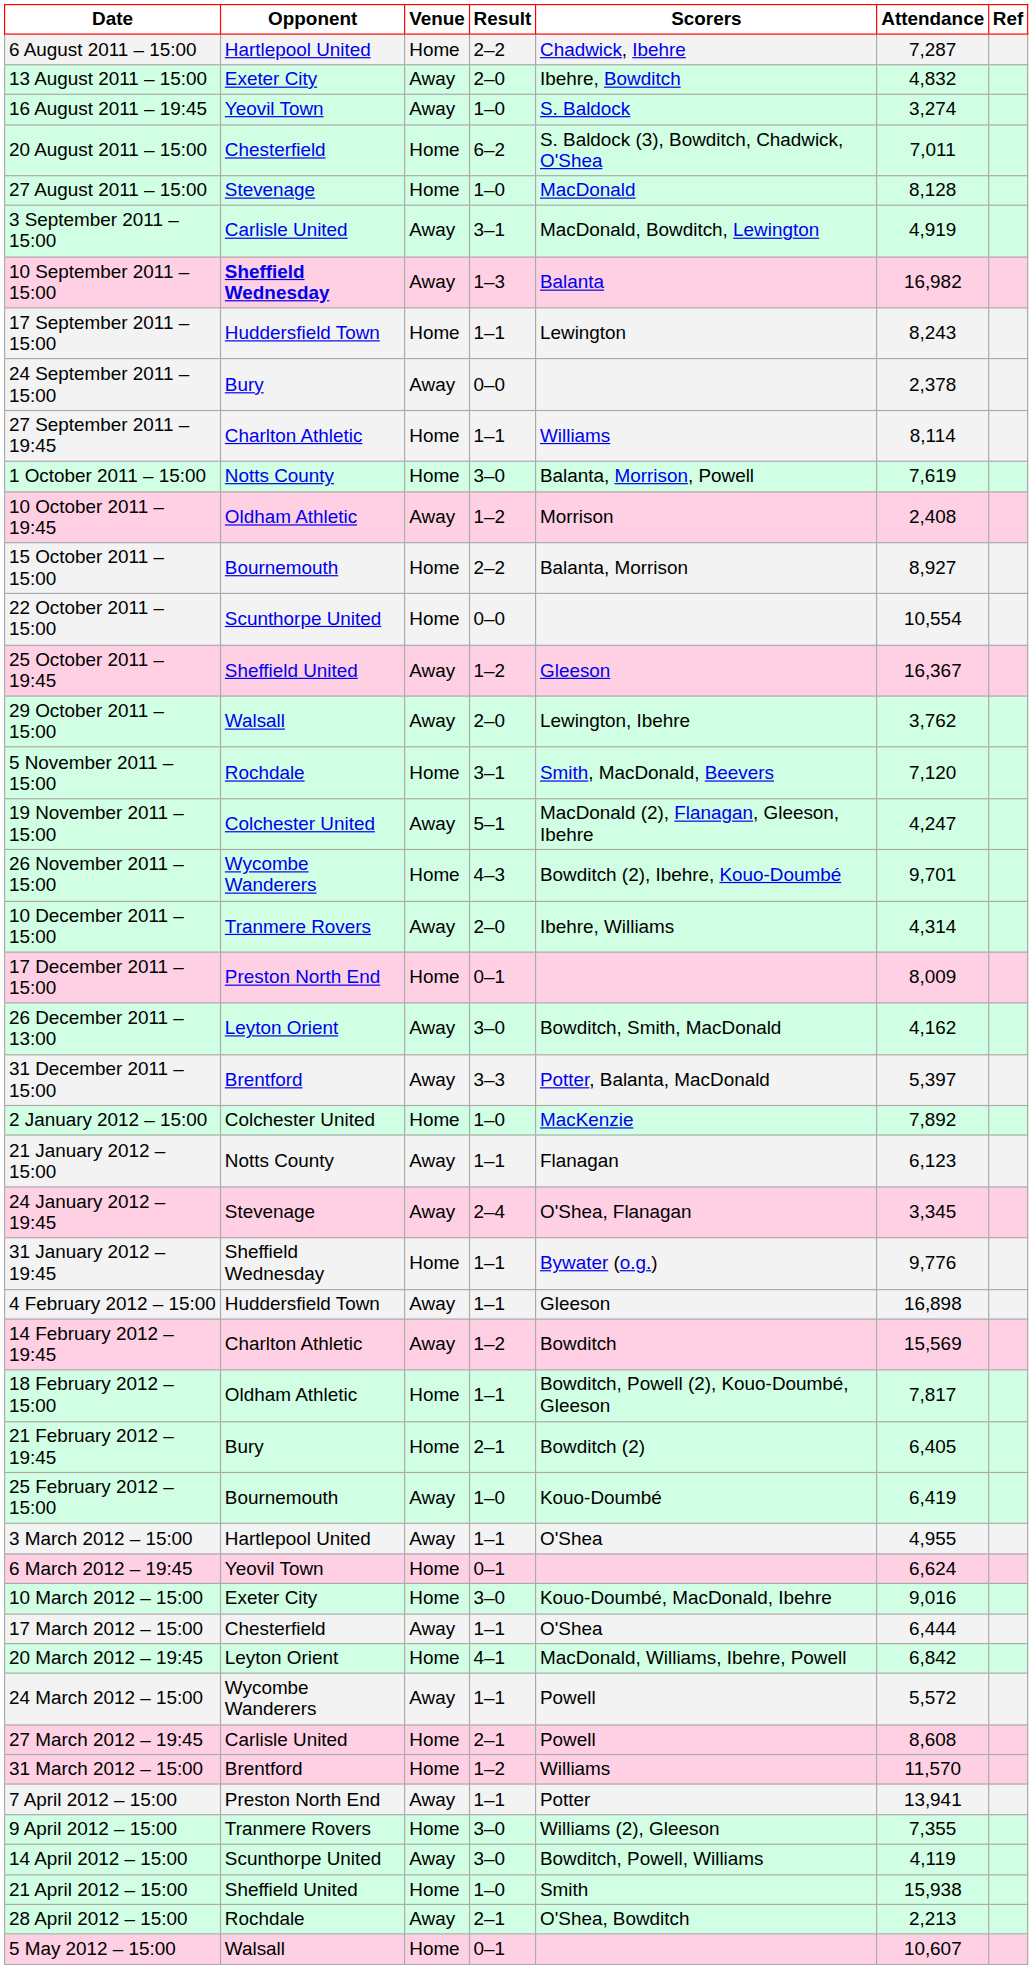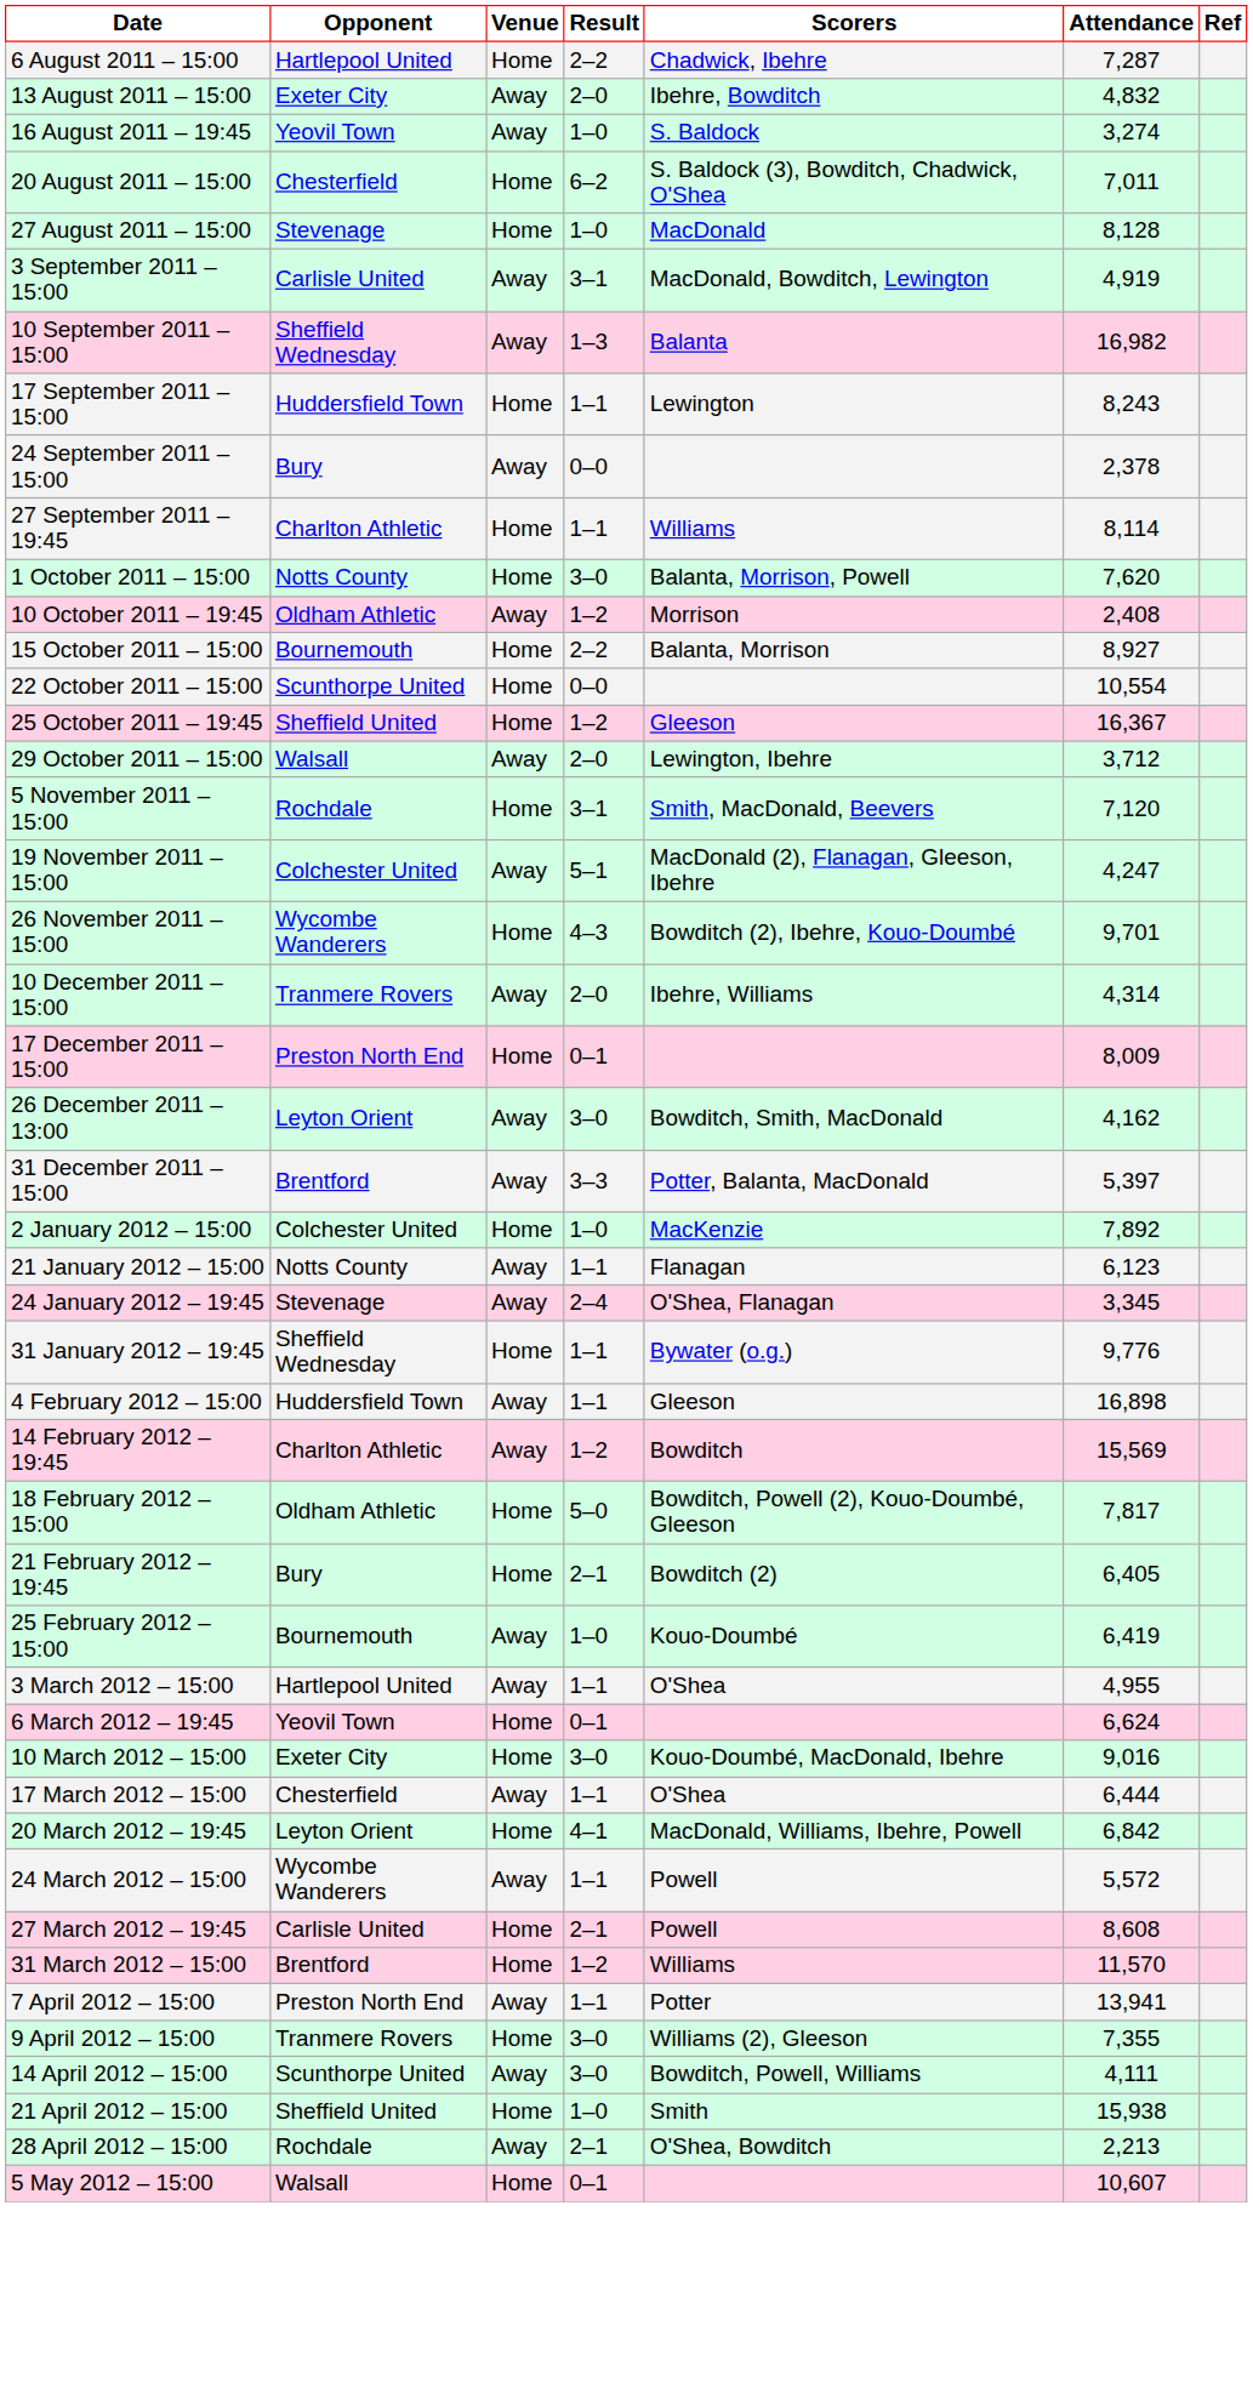10 September 2011 – 15:00 | Opponent: bold -> normal
1 October 2011 – 15:00 | Attendance: 7,619 -> 7,620
25 October 2011 – 19:45 | Venue: Away -> Home
29 October 2011 – 15:00 | Attendance: 3,762 -> 3,712
18 February 2012 – 15:00 | Result: 1–1 -> 5–0
14 April 2012 – 15:00 | Attendance: 4,119 -> 4,111
